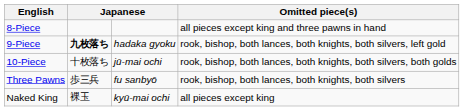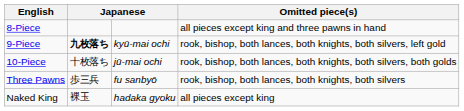9-Piece | column 3: hadaka gyoku -> kyū-mai ochi
Naked King | column 3: kyū-mai ochi -> hadaka gyoku
